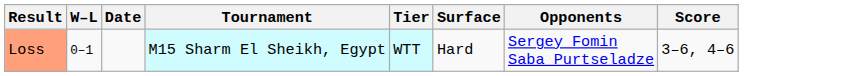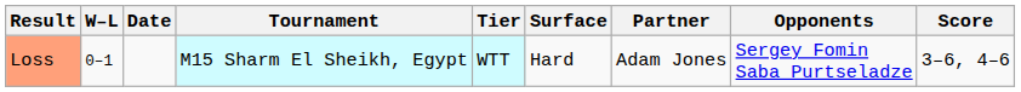+ column: Partner | Adam Jones
